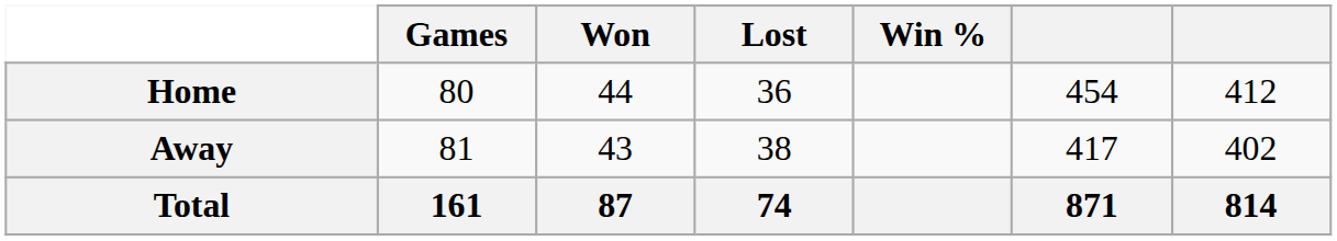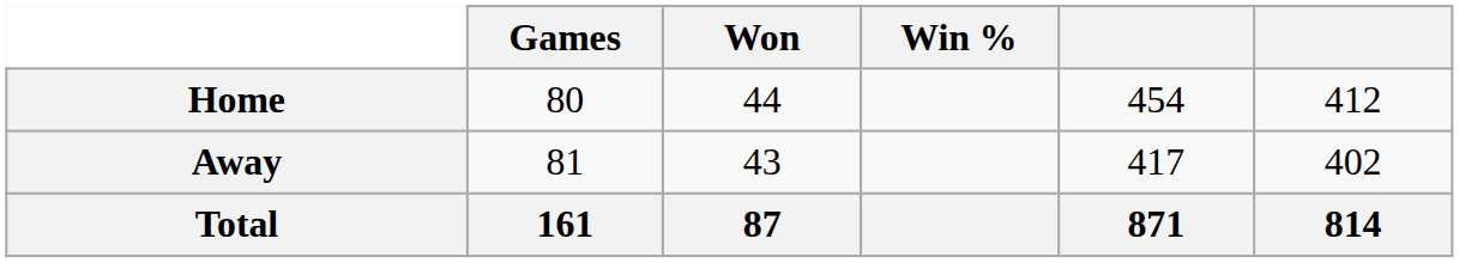- column: Lost | 36 | 38 | 74
